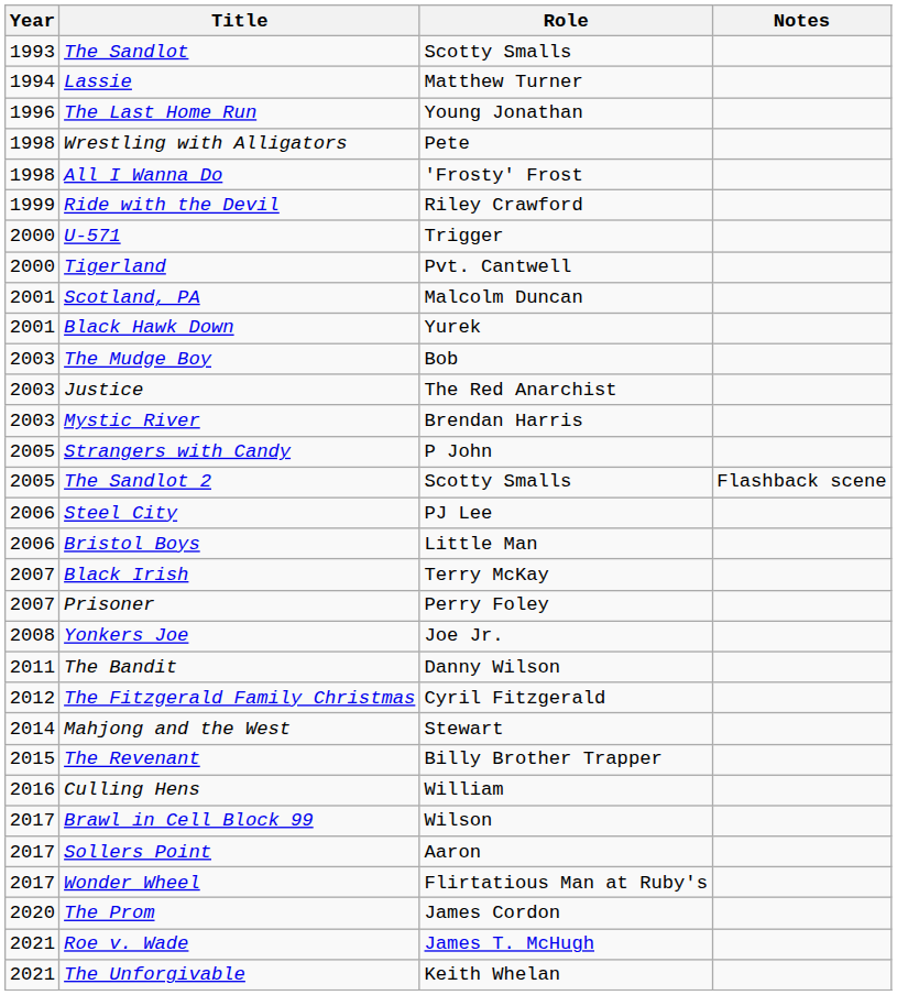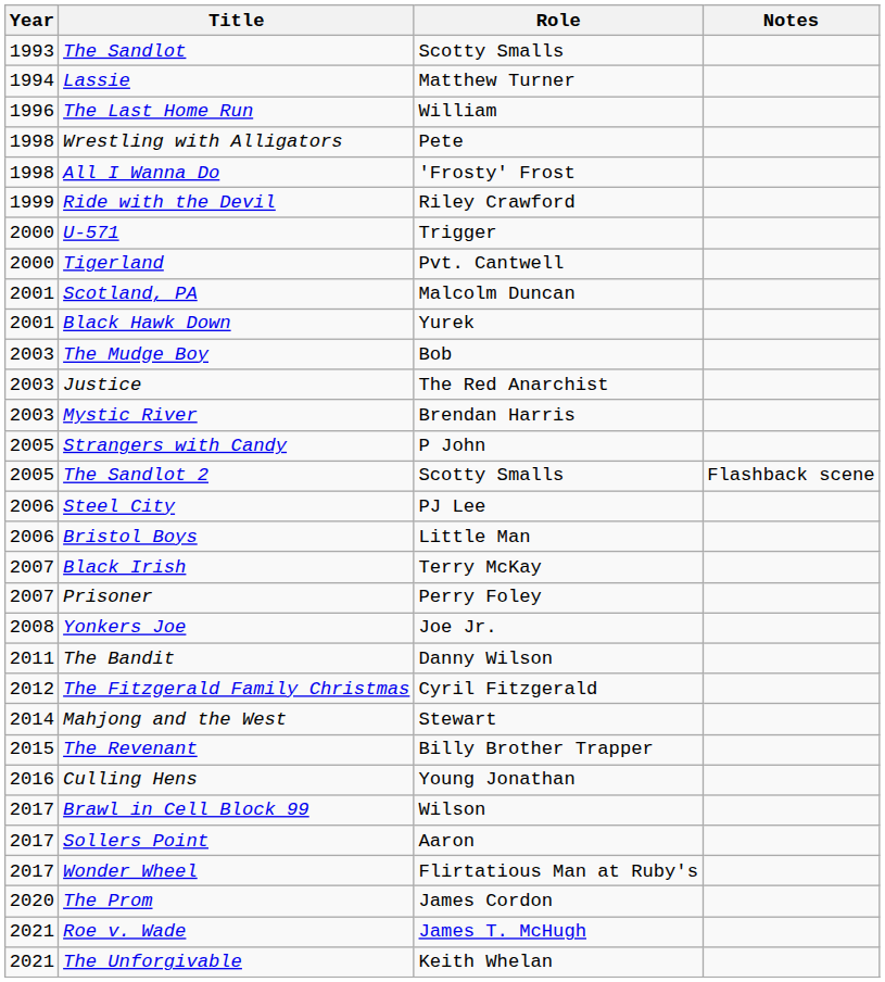The Last Home Run | Role: Young Jonathan -> William
Culling Hens | Role: William -> Young Jonathan
